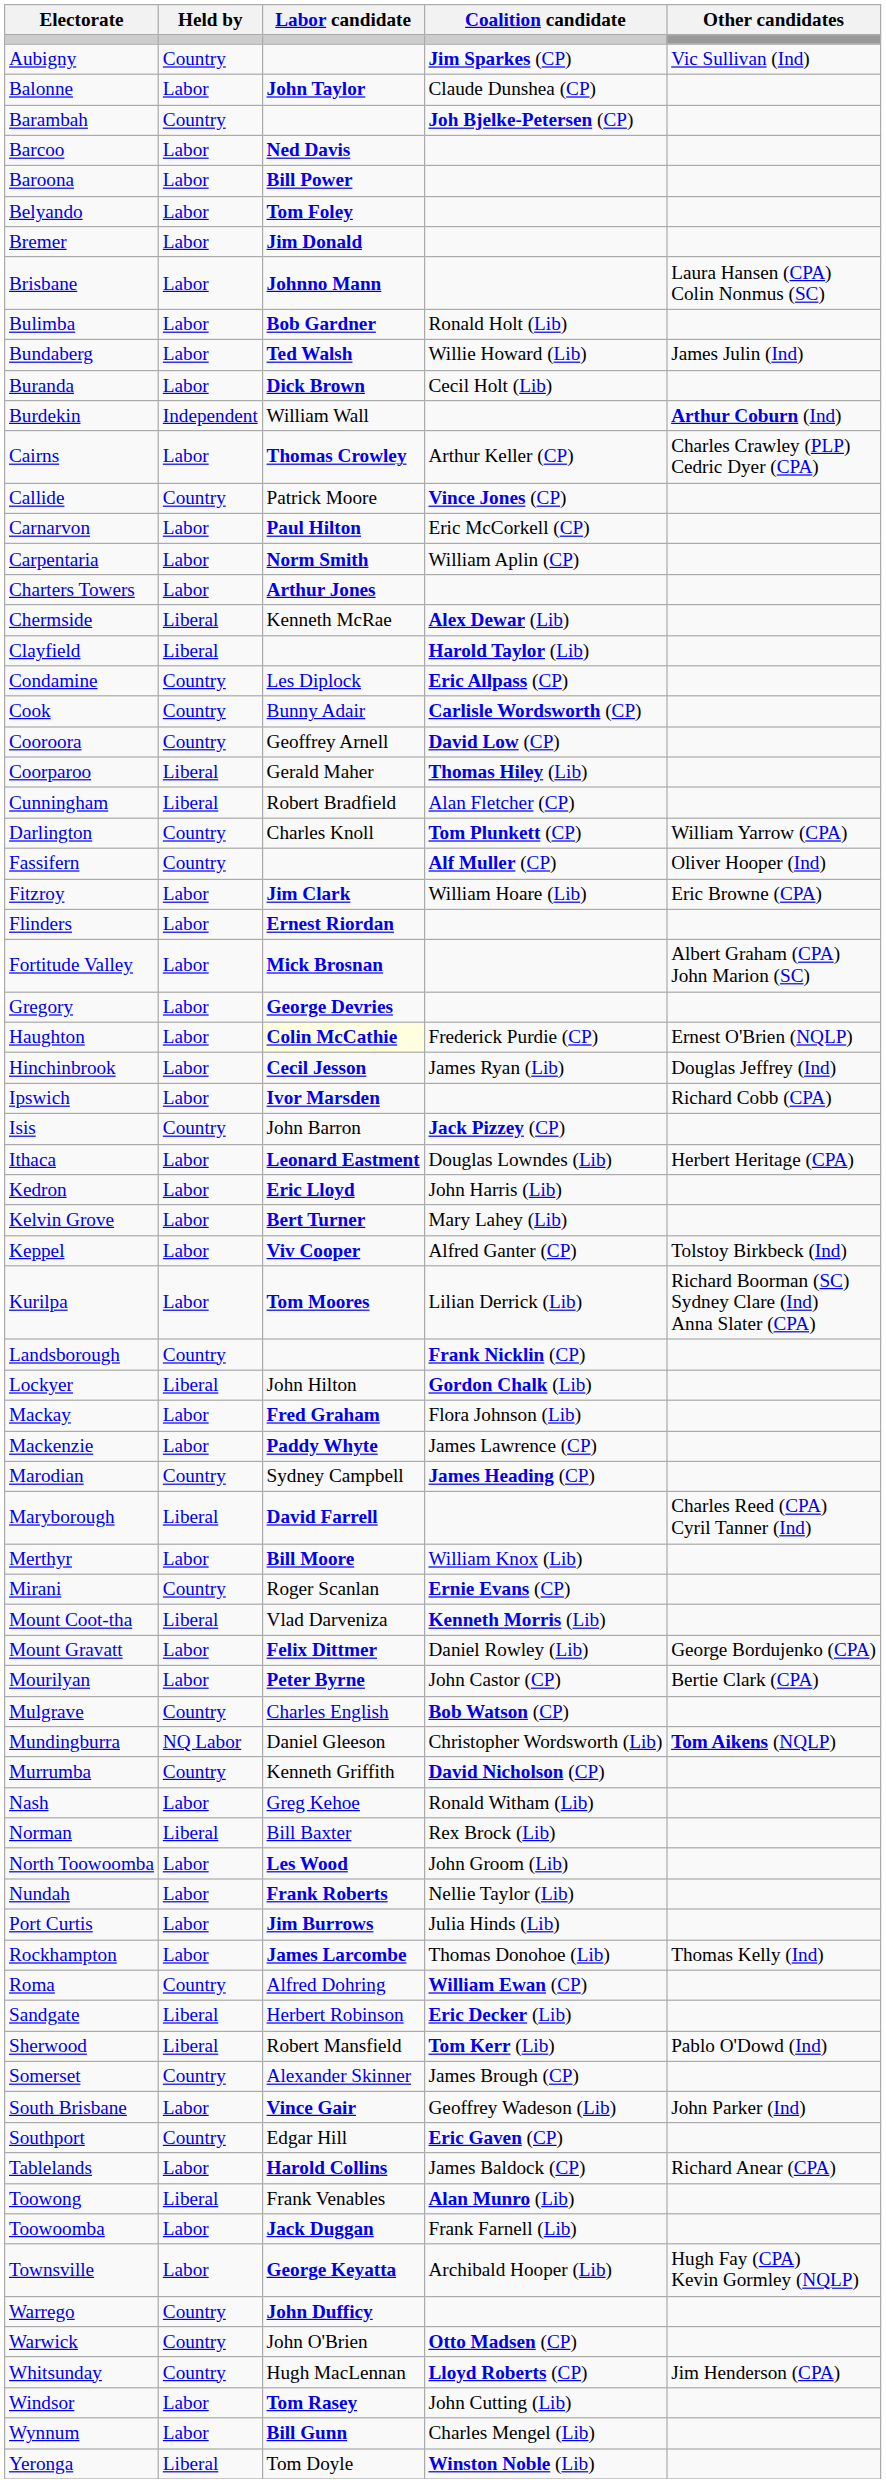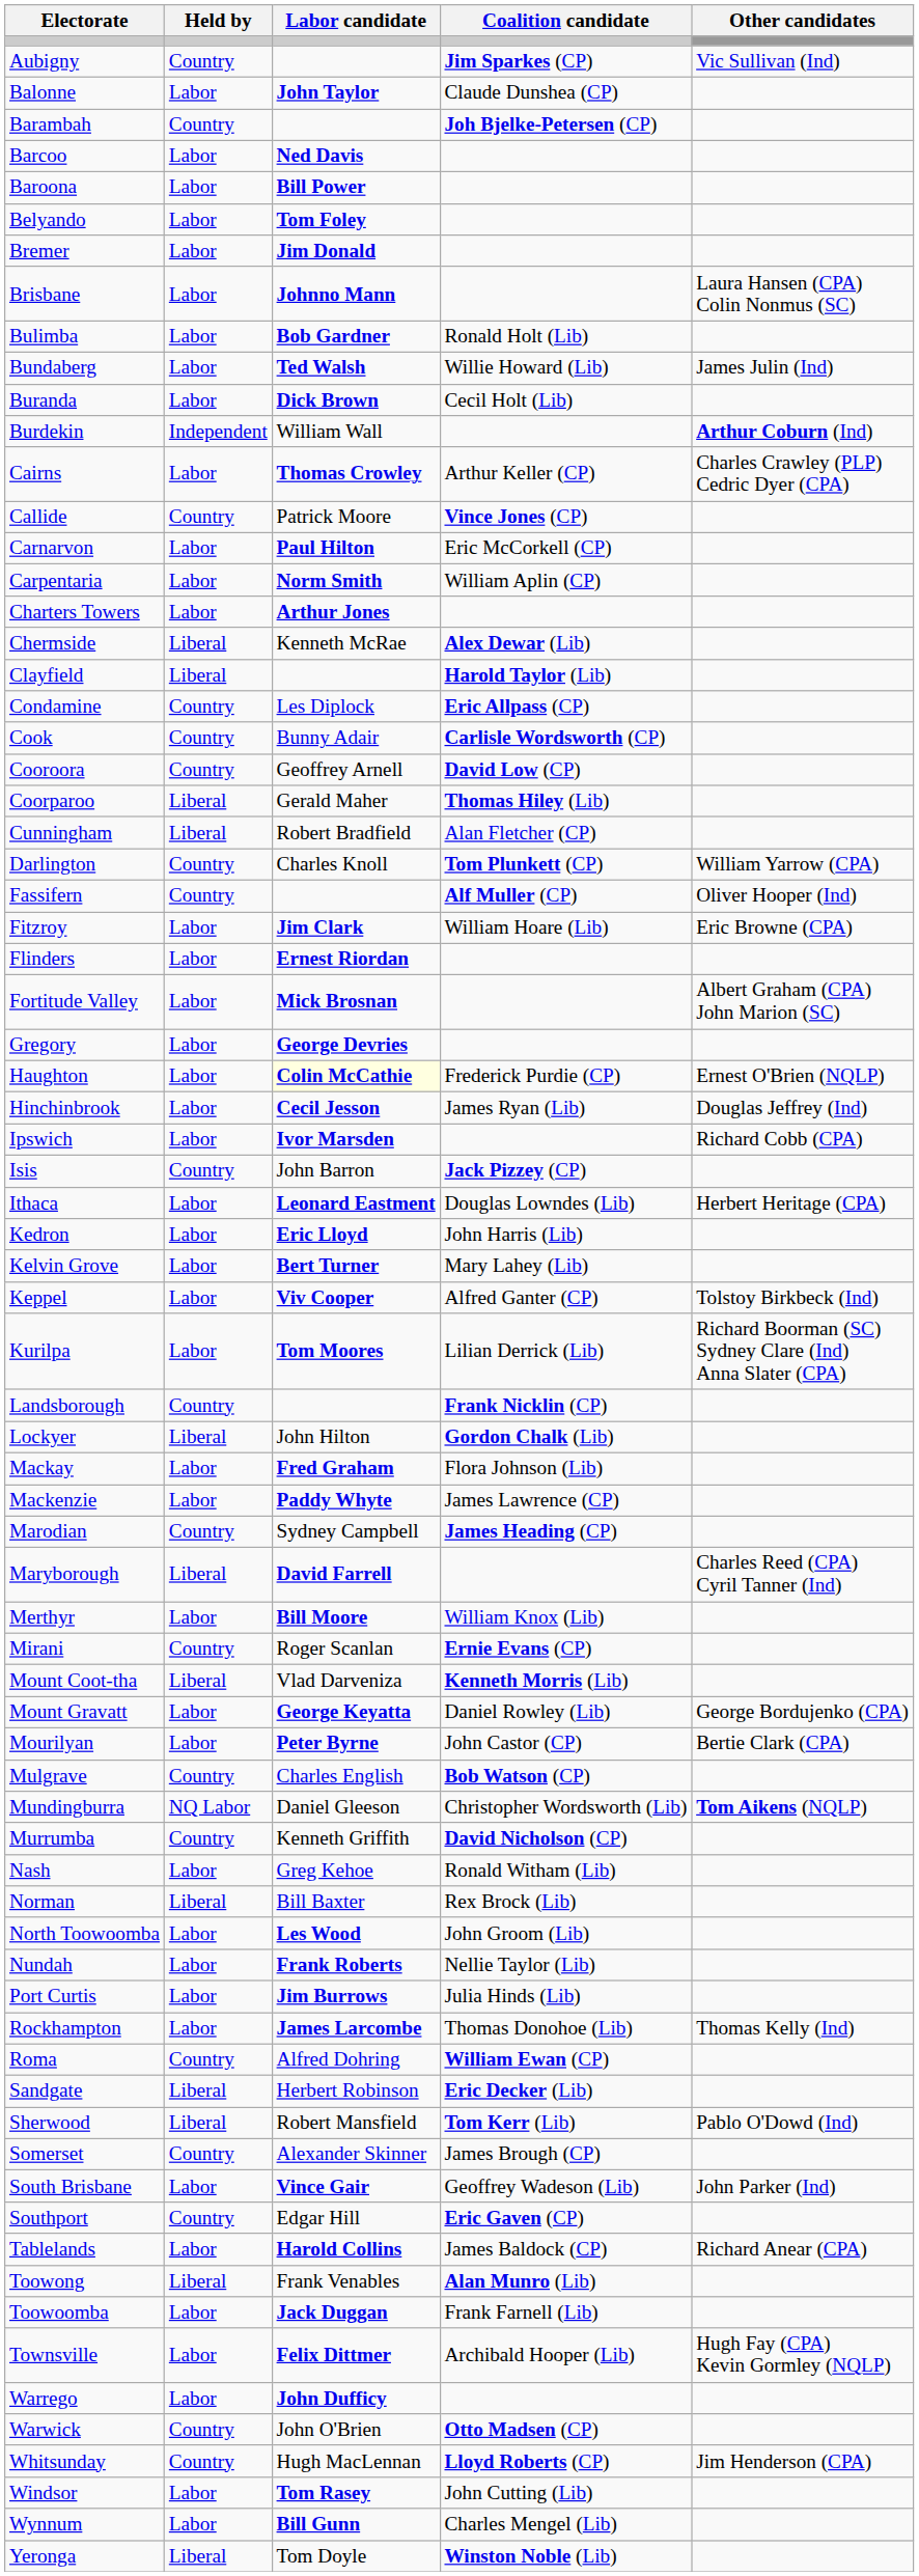Mount Gravatt | Labor candidate: Felix Dittmer -> George Keyatta
Townsville | Labor candidate: George Keyatta -> Felix Dittmer
Warrego | Held by: Country -> Labor
